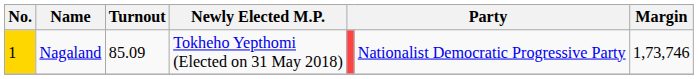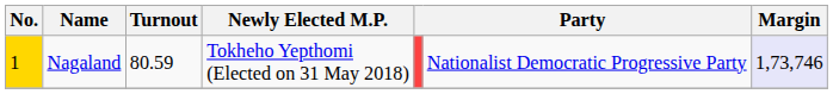Nagaland | Turnout: 85.09 -> 80.59
Nagaland | Margin: no background -> lavender background
